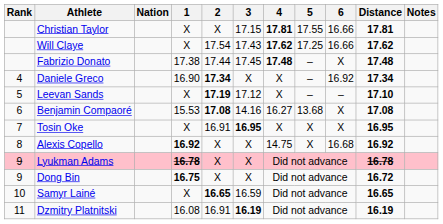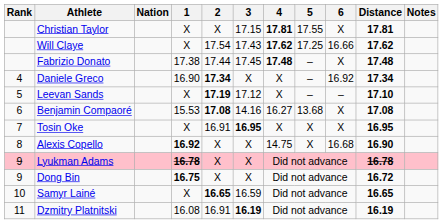Christian Taylor | 6: 16.66 -> X
Alexis Copello | Distance: 16.92 -> 16.90
